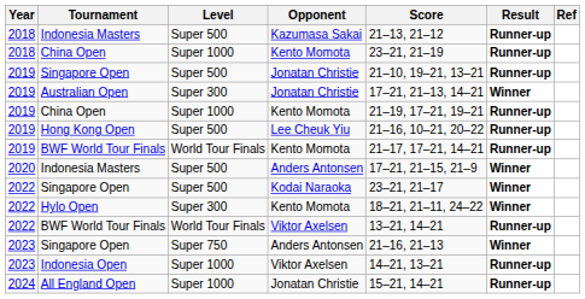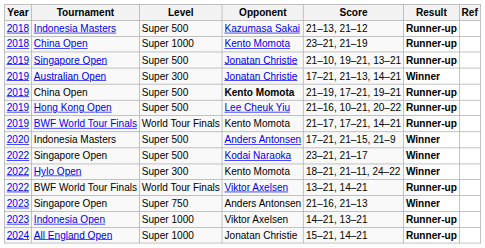2019 / China Open | Level: Super 1000 -> Super 500
2019 / China Open | Opponent: normal -> bold
